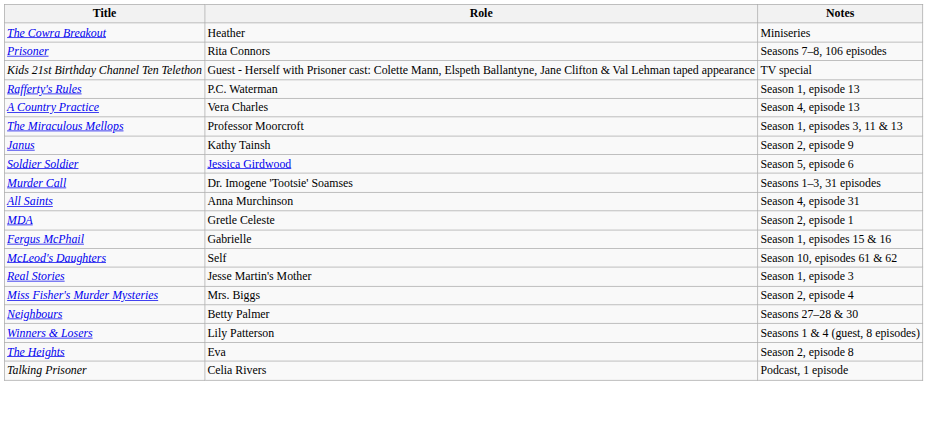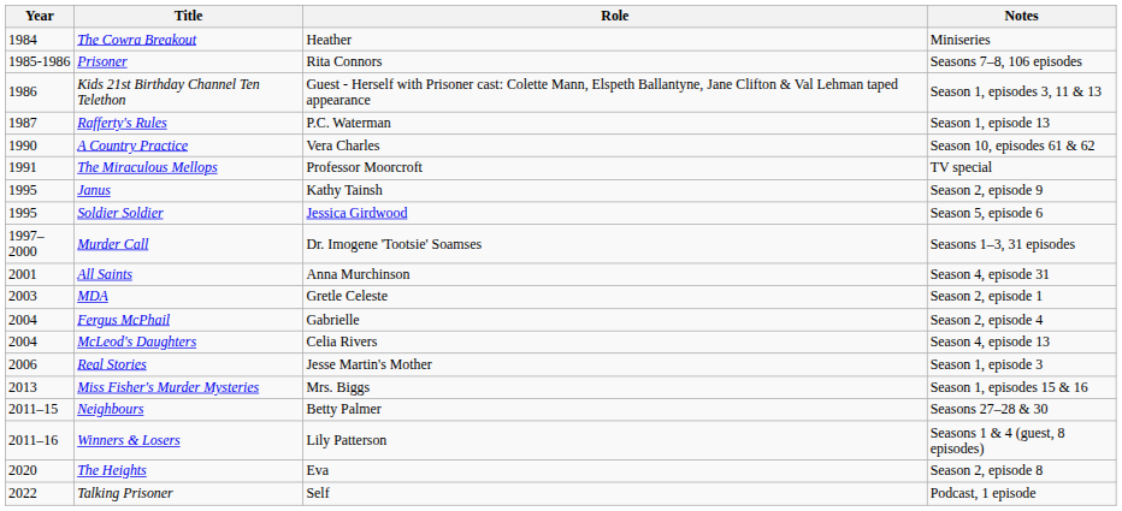+ column: Year | 1984 | 1985-1986 | 1986 | 1987 | 1990 | 1991 | 1995 | 1995 | 1997–2000 | 2001 | 2003 | 2004 | 2004 | 2006 | 2013 | 2011–15 | 2011–16 | 2020 | 2022
Kids 21st Birthday Channel Ten Telethon | Notes: TV special -> Season 1, episodes 3, 11 & 13
A Country Practice | Notes: Season 4, episode 13 -> Season 10, episodes 61 & 62
The Miraculous Mellops | Notes: Season 1, episodes 3, 11 & 13 -> TV special
Fergus McPhail | Notes: Season 1, episodes 15 & 16 -> Season 2, episode 4
McLeod's Daughters | Role: Self -> Celia Rivers
McLeod's Daughters | Notes: Season 10, episodes 61 & 62 -> Season 4, episode 13
Miss Fisher's Murder Mysteries | Notes: Season 2, episode 4 -> Season 1, episodes 15 & 16
Talking Prisoner | Role: Celia Rivers -> Self
